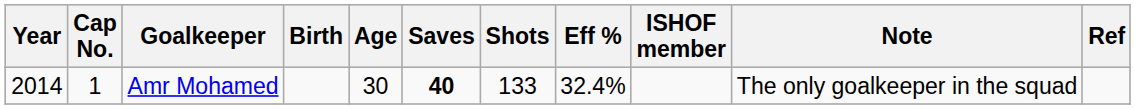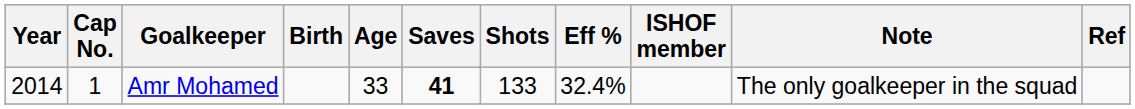Amr Mohamed | Age: 30 -> 33
Amr Mohamed | Saves: 40 -> 41
